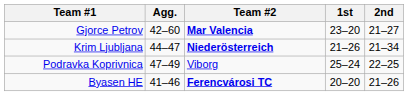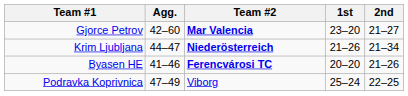rows swapped: Podravka Koprivnica <-> Byasen HE
